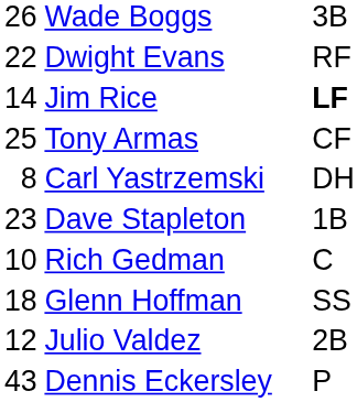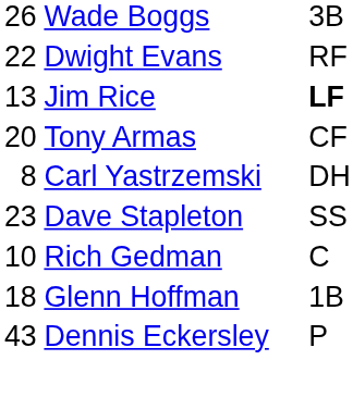Jim Rice | column 1: 14 -> 13
Tony Armas | column 1: 25 -> 20
Dave Stapleton | column 3: 1B -> SS
Glenn Hoffman | column 3: SS -> 1B
- row: 12 | Julio Valdez | 2B
